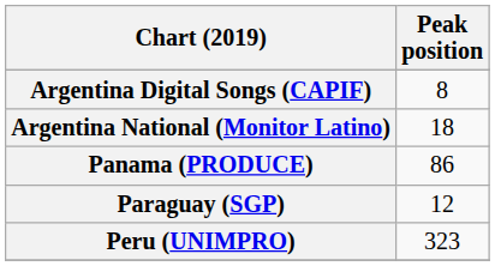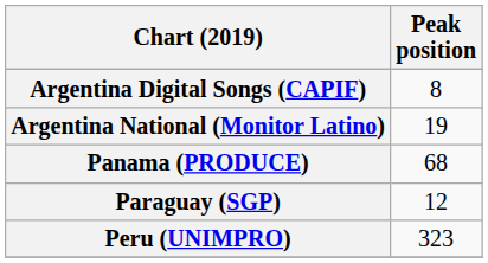Argentina National (Monitor Latino) | Peak position: 18 -> 19
Panama (PRODUCE) | Peak position: 86 -> 68
